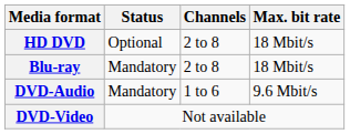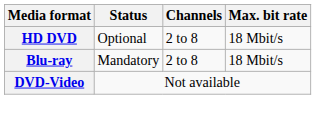- row: DVD-Audio | Mandatory | 1 to 6 | 9.6 Mbit/s
